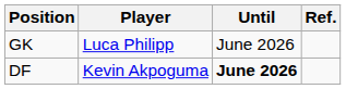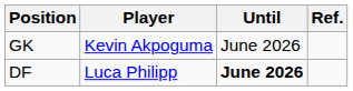GK | Player: Luca Philipp -> Kevin Akpoguma
DF | Player: Kevin Akpoguma -> Luca Philipp
